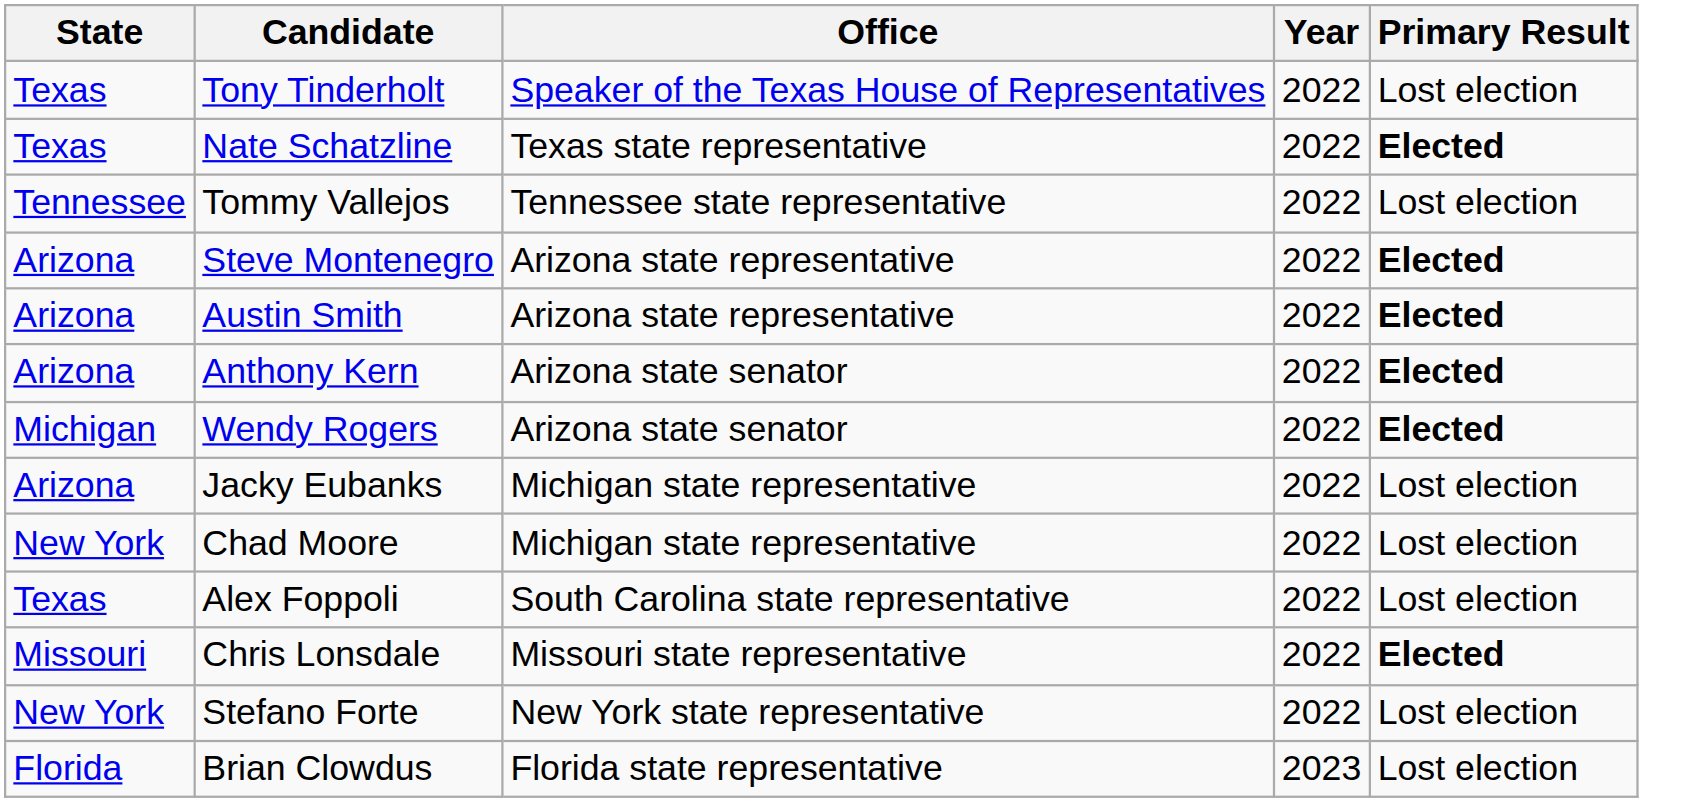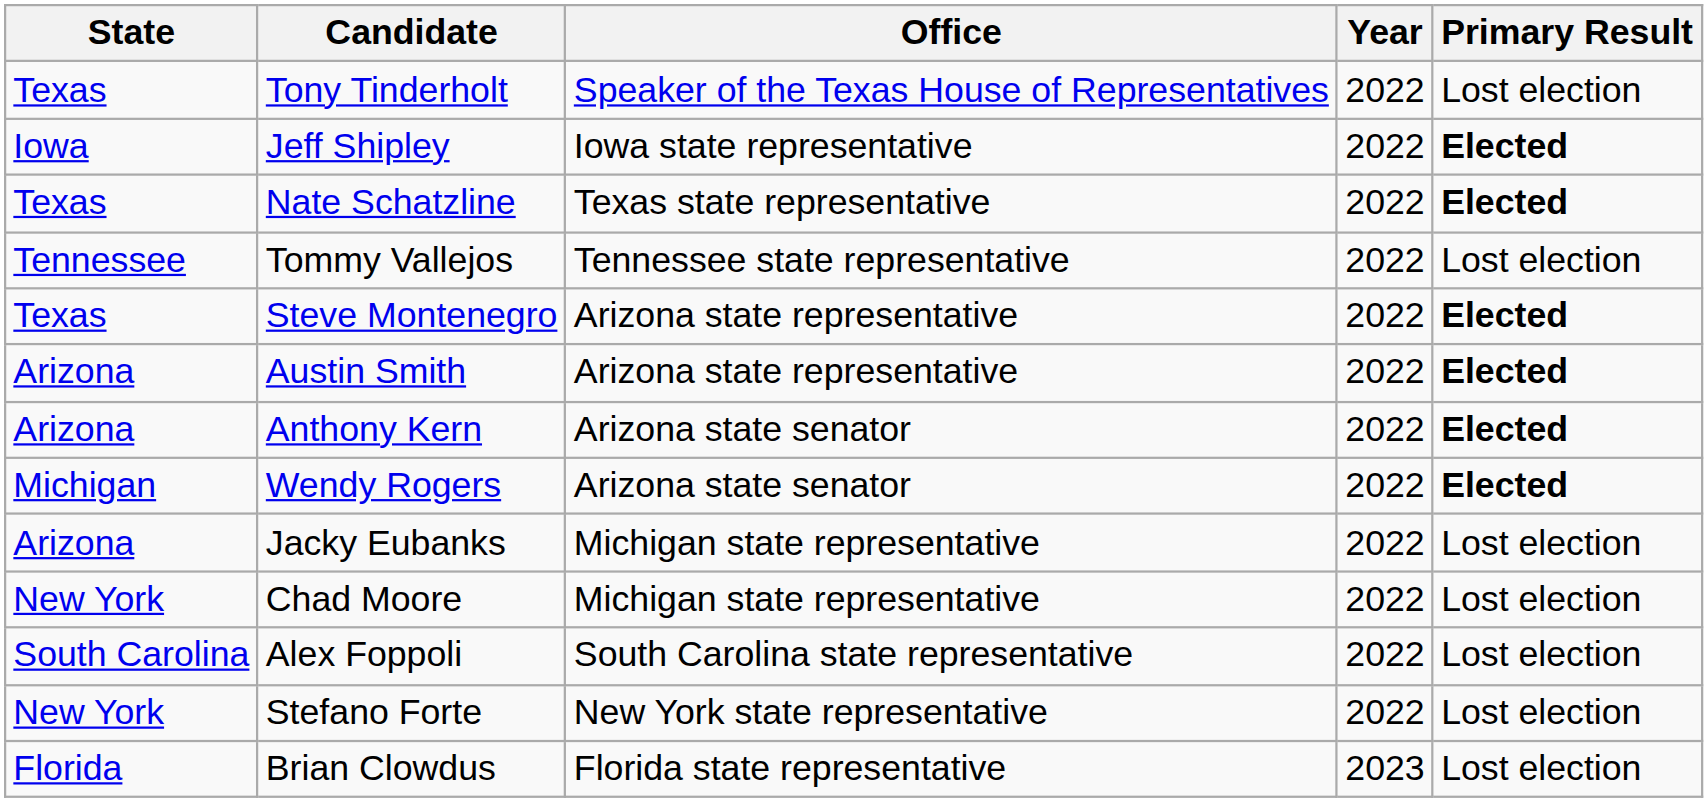+ row: Iowa | Jeff Shipley | Iowa state representative | 2022 | Elected
Steve Montenegro | State: Arizona -> Texas
Alex Foppoli | State: Texas -> South Carolina
- row: Missouri | Chris Lonsdale | Missouri state representative | 2022 | Elected
